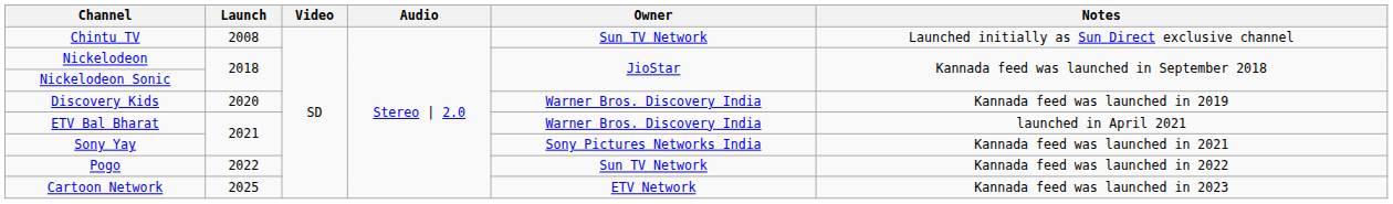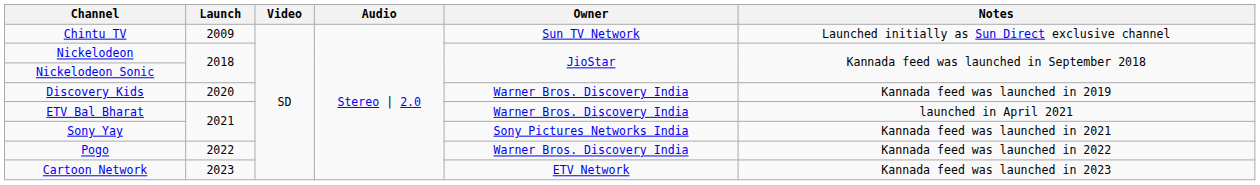Chintu TV | Launch: 2008 -> 2009
Pogo | Owner: Sun TV Network -> Warner Bros. Discovery India
Cartoon Network | Launch: 2025 -> 2023
